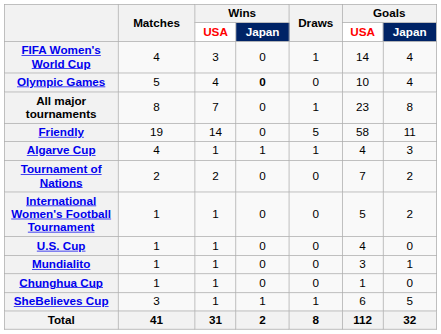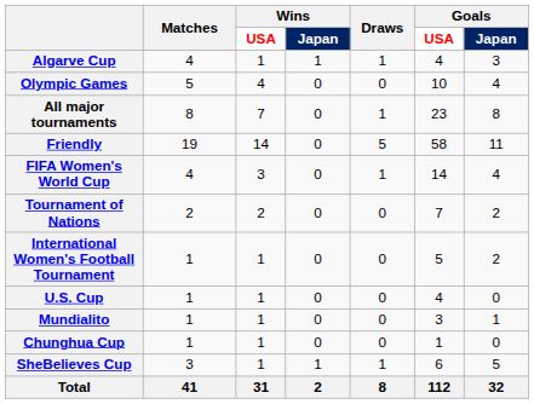rows swapped: FIFA Women's World Cup <-> Algarve Cup
Olympic Games | Wins / Japan: bold -> normal
